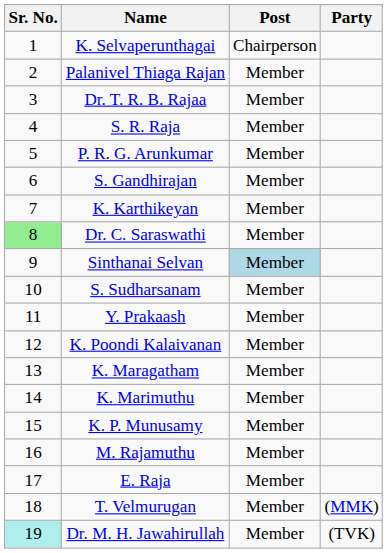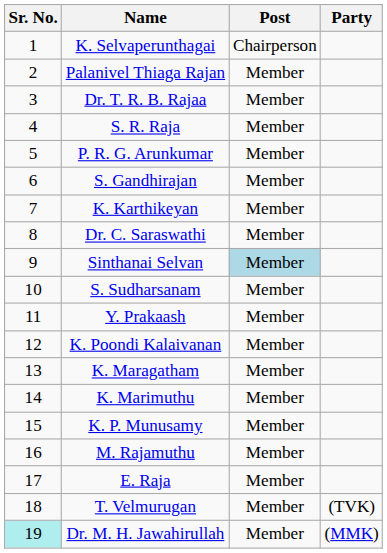Dr. C. Saraswathi | Sr. No.: lightgreen background -> no background
T. Velmurugan | column 4: (MMK) -> (TVK)
Dr. M. H. Jawahirullah | column 4: (TVK) -> (MMK)
